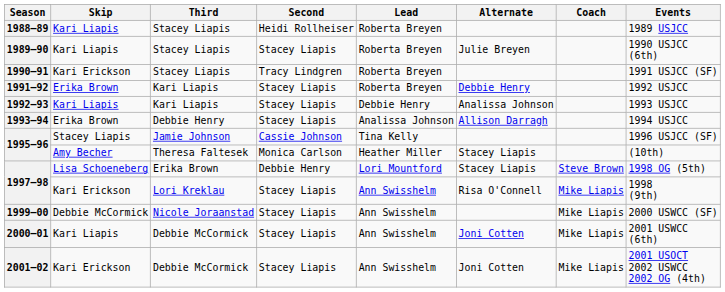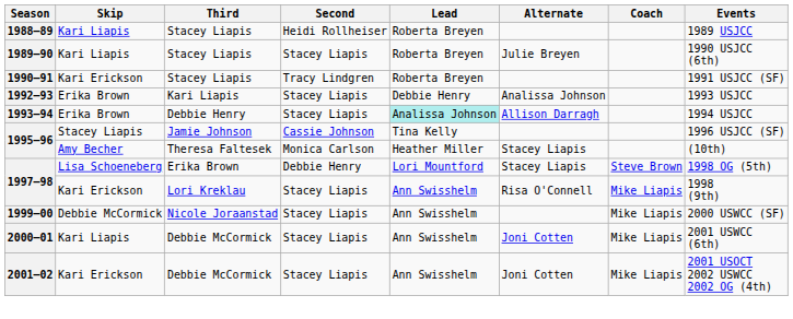- row: 1991–92 | Erika Brown | Kari Liapis | Stacey Liapis | Roberta Breyen | Debbie Henry | 1992 USJCC
1992–93 | Skip: Kari Liapis -> Erika Brown
1993–94 | Lead: no background -> paleturquoise background
